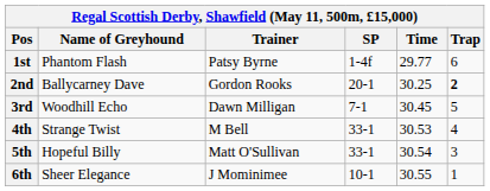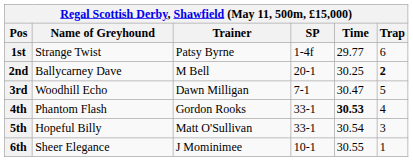1st | Name of Greyhound: Phantom Flash -> Strange Twist
2nd | Trainer: Gordon Rooks -> M Bell
3rd | Time: 30.45 -> 30.47
4th | Name of Greyhound: Strange Twist -> Phantom Flash
4th | Trainer: M Bell -> Gordon Rooks
4th | Time: normal -> bold
